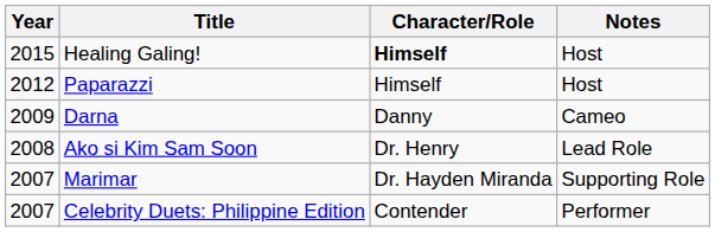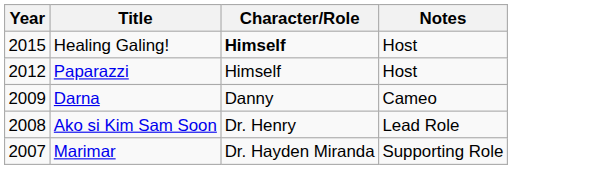- row: 2007 | Celebrity Duets: Philippine Edition | Contender | Performer
